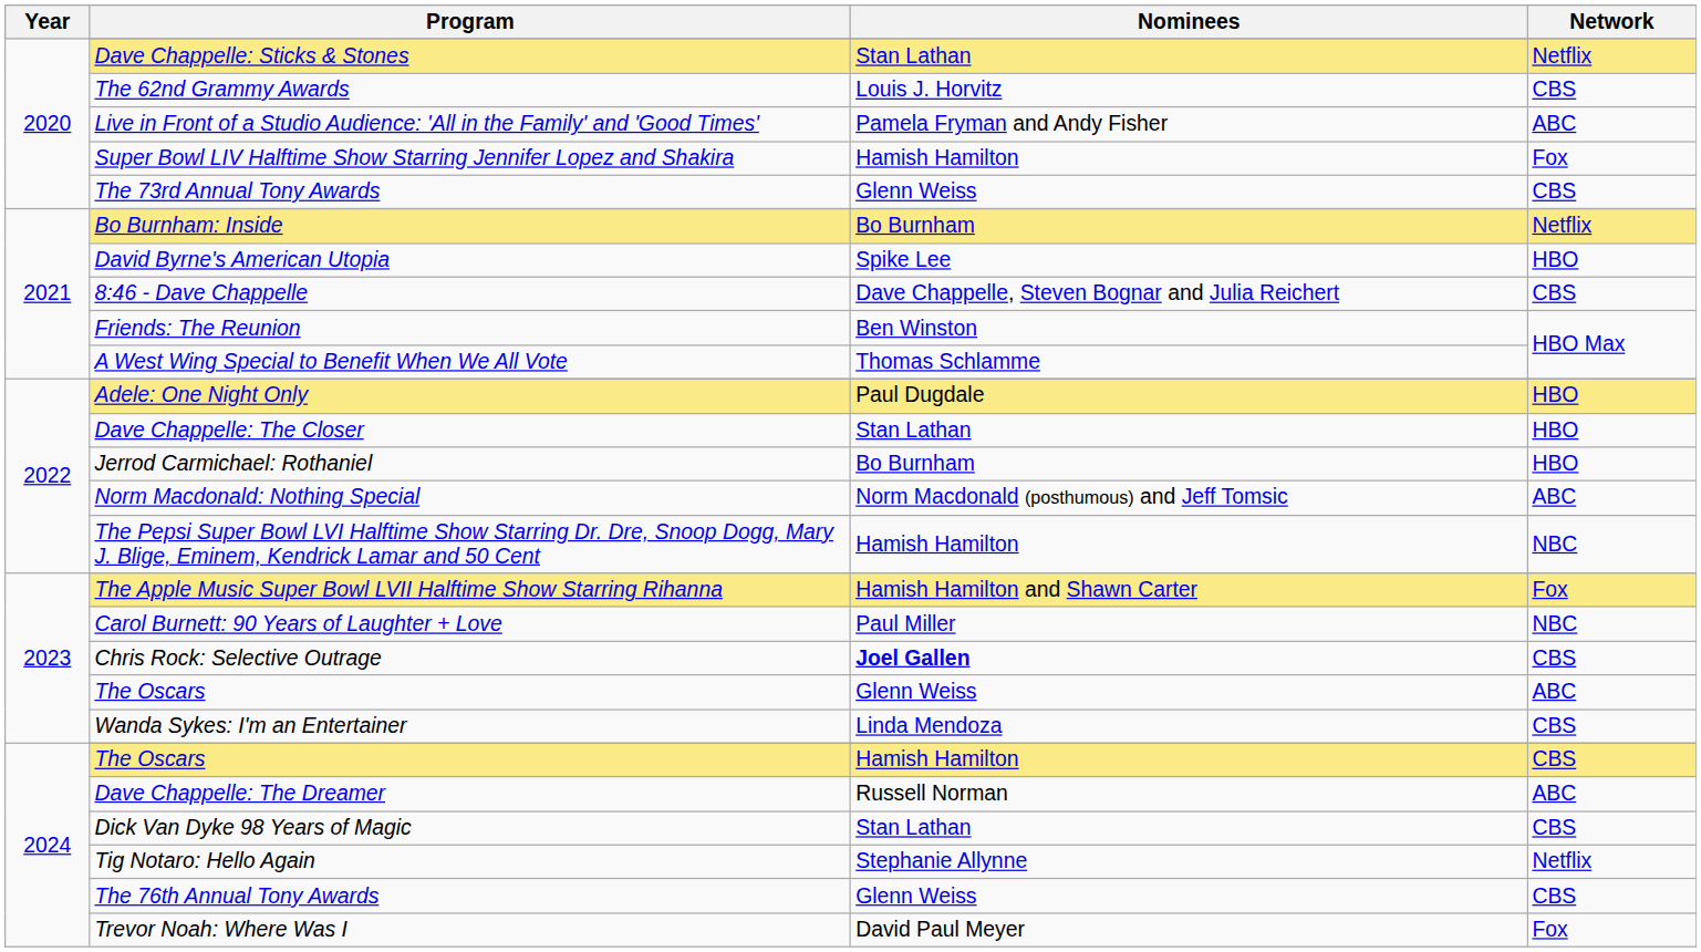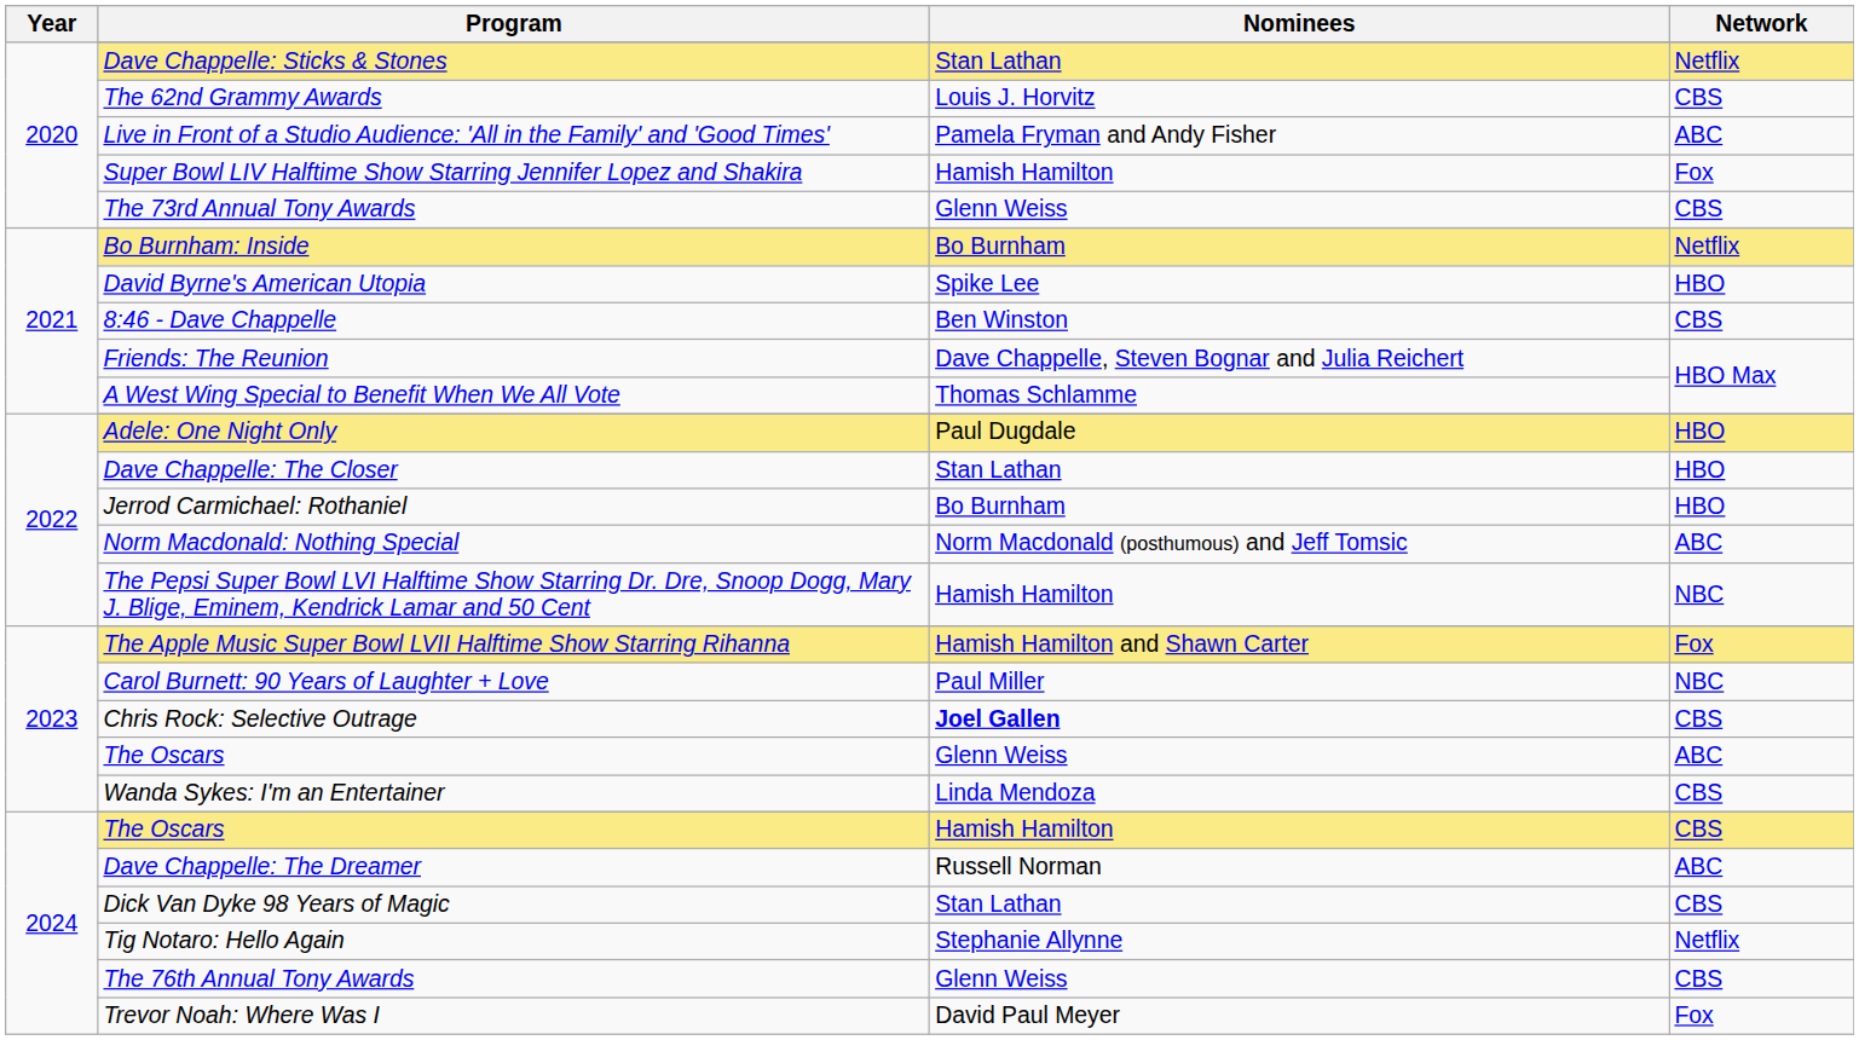8:46 - Dave Chappelle | Nominees: Dave Chappelle, Steven Bognar and Julia Reichert -> Ben Winston
Friends: The Reunion | Nominees: Ben Winston -> Dave Chappelle, Steven Bognar and Julia Reichert
